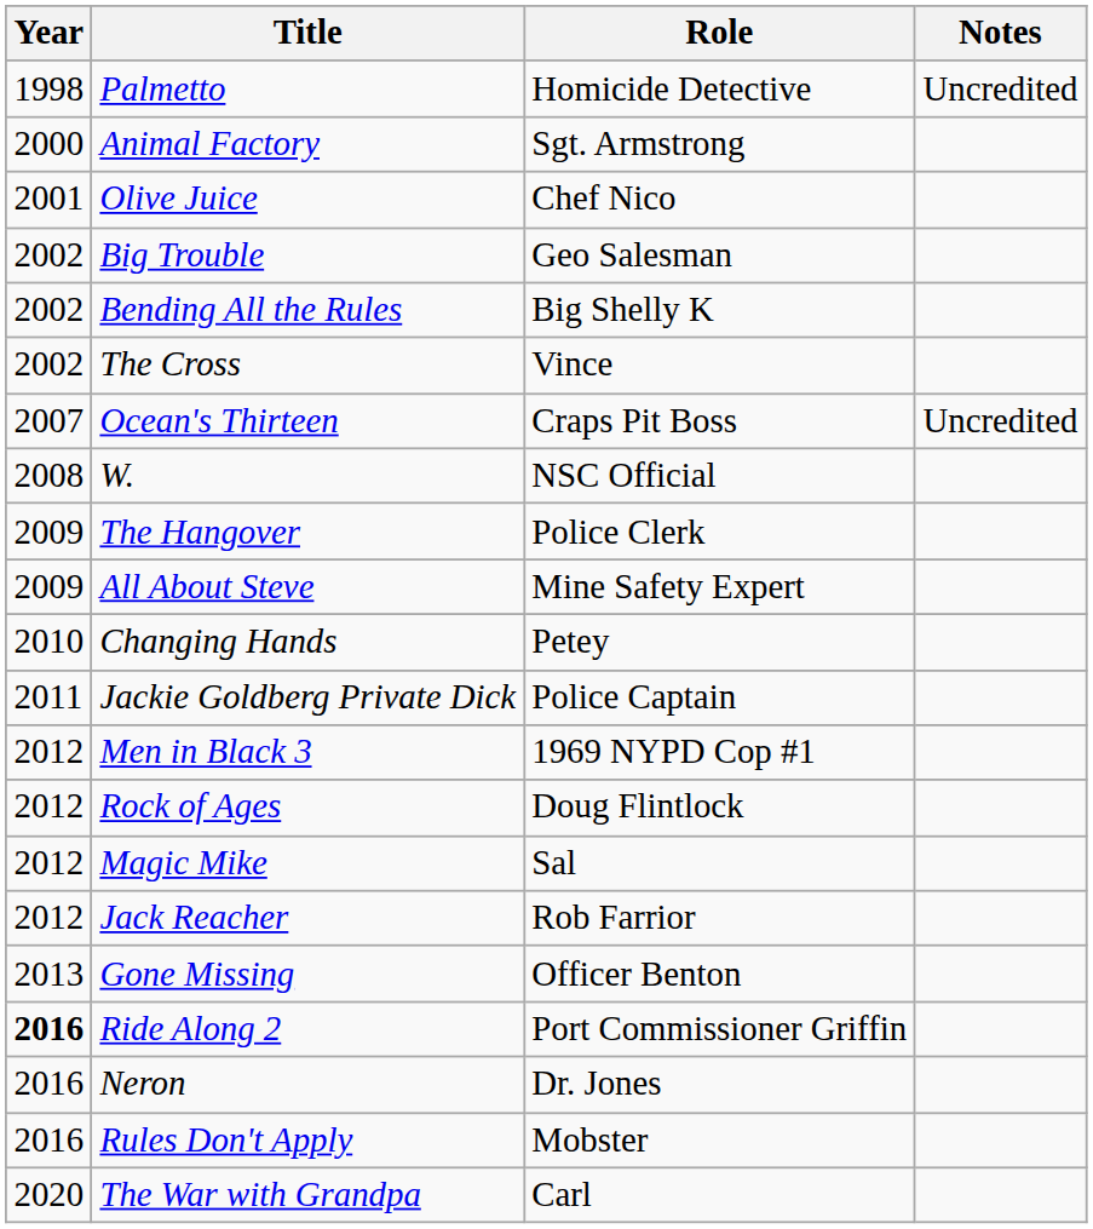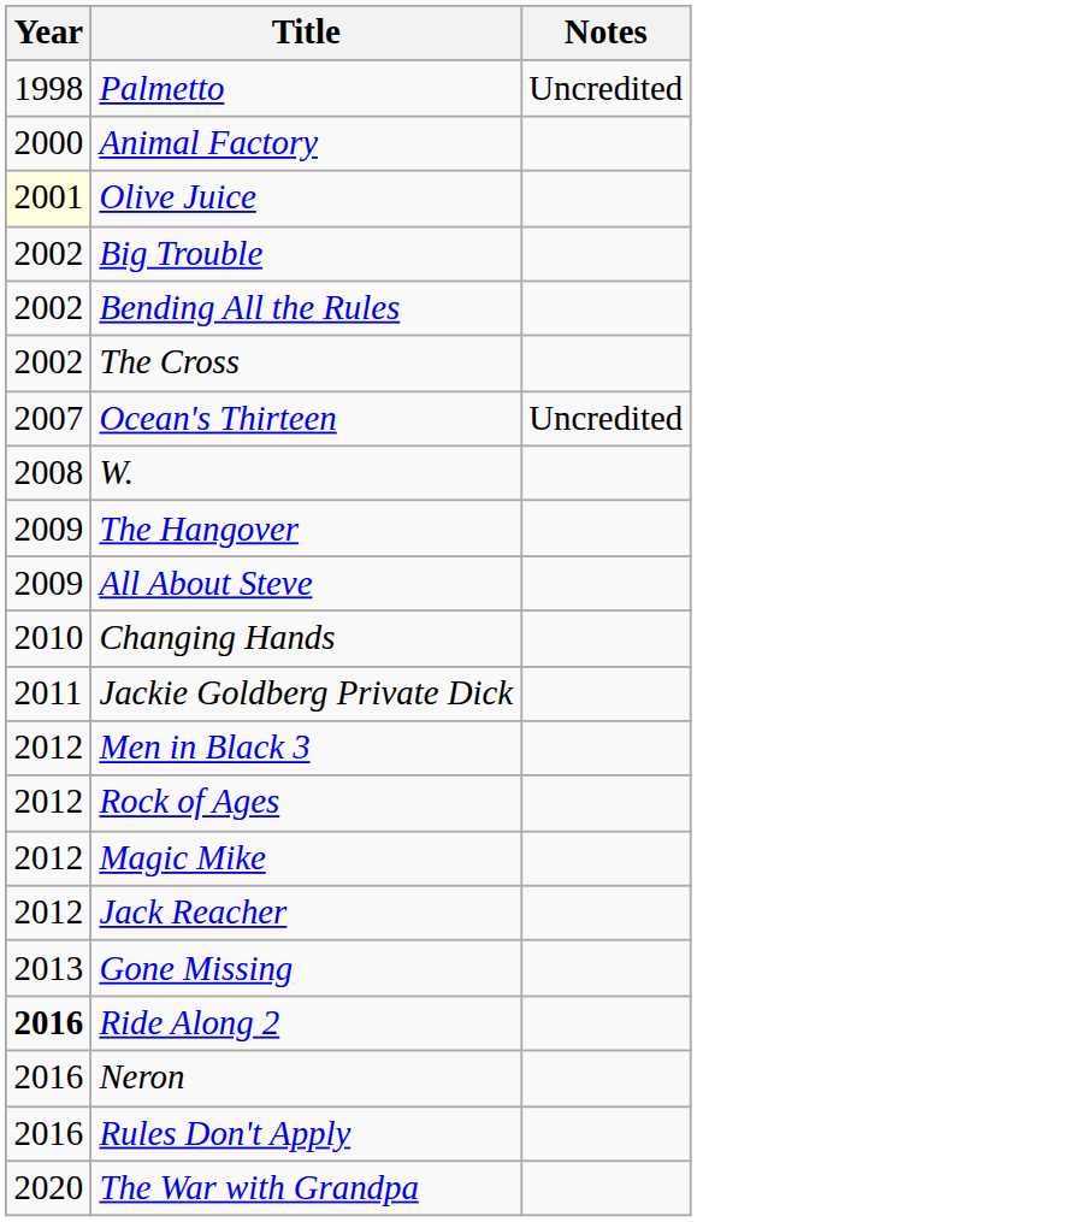- column: Role | Homicide Detective | Sgt. Armstrong | Chef Nico | Geo Salesman | Big Shelly K | Vince | Craps Pit Boss | NSC Official | Police Clerk | Mine Safety Expert | Petey | Police Captain | 1969 NYPD Cop #1 | Doug Flintlock | Sal | Rob Farrior | Officer Benton | Port Commissioner Griffin | Dr. Jones | Mobster | Carl
Olive Juice | Year: no background -> lightyellow background
